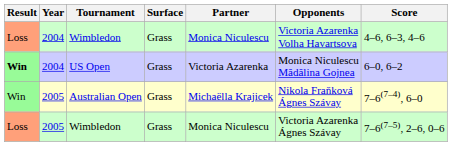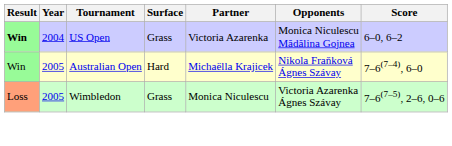- row: Loss | 2004 | Wimbledon | Grass | Monica Niculescu | Victoria Azarenka Volha Havartsova | 4–6, 6–3, 4–6
Australian Open | Surface: Grass -> Hard
